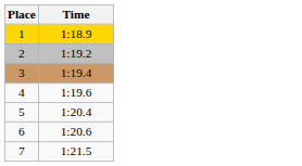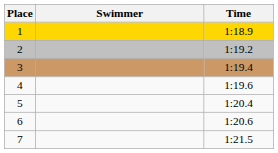+ column: Swimmer
